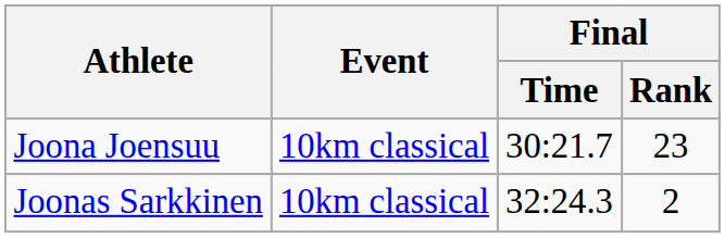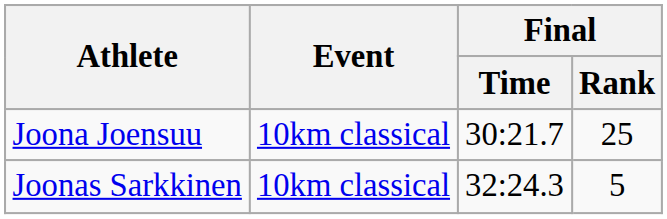Joona Joensuu | Final / Rank: 23 -> 25
Joonas Sarkkinen | Final / Rank: 2 -> 5
